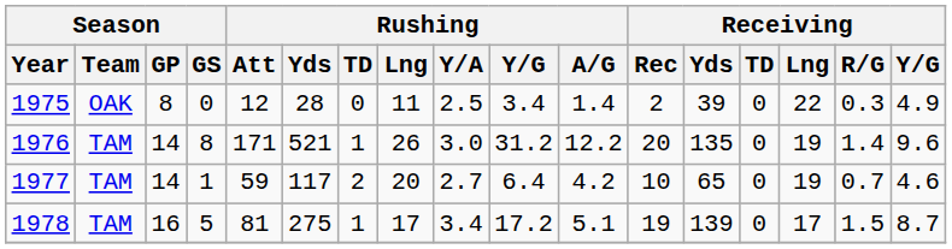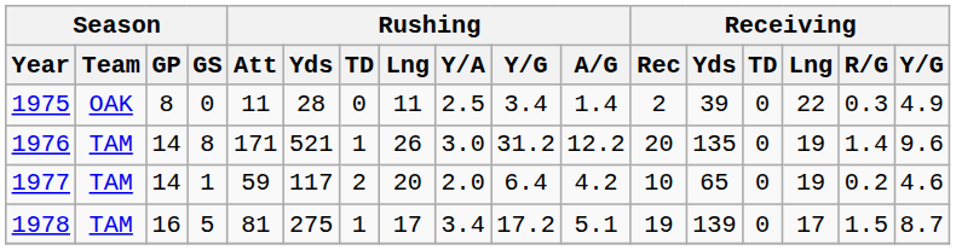1975 | Rushing / Att: 12 -> 11
1977 | Rushing / Y/A: 2.7 -> 2.0
1977 | Receiving / R/G: 0.7 -> 0.2
